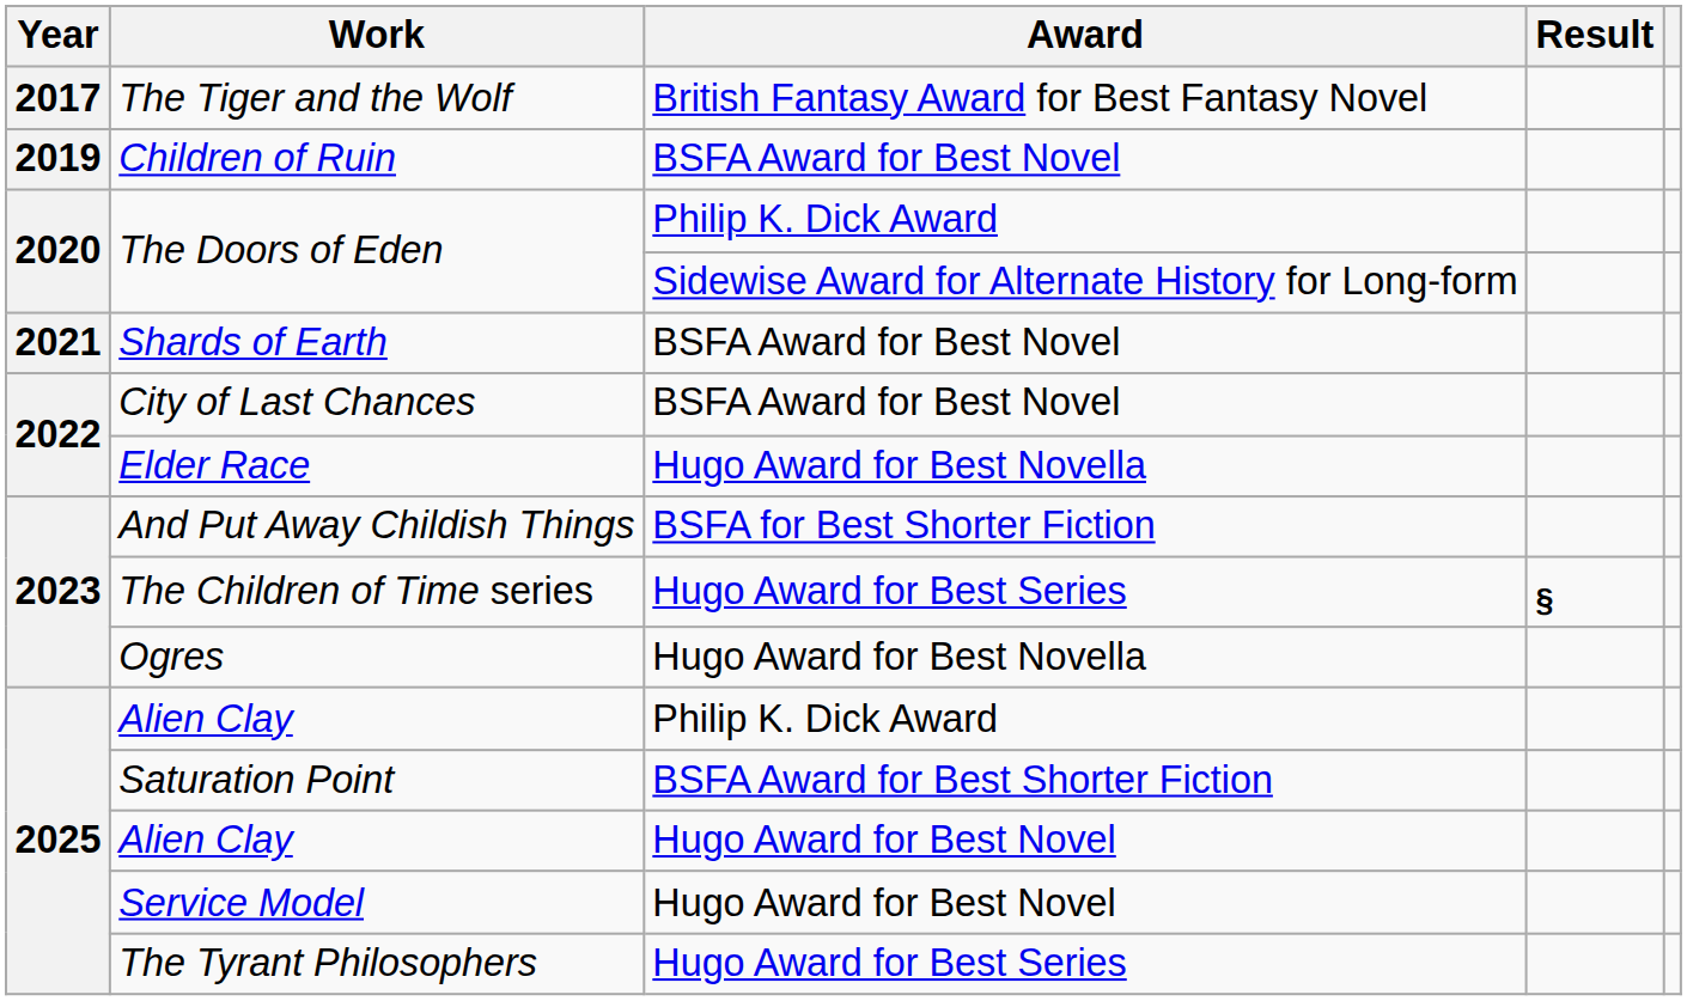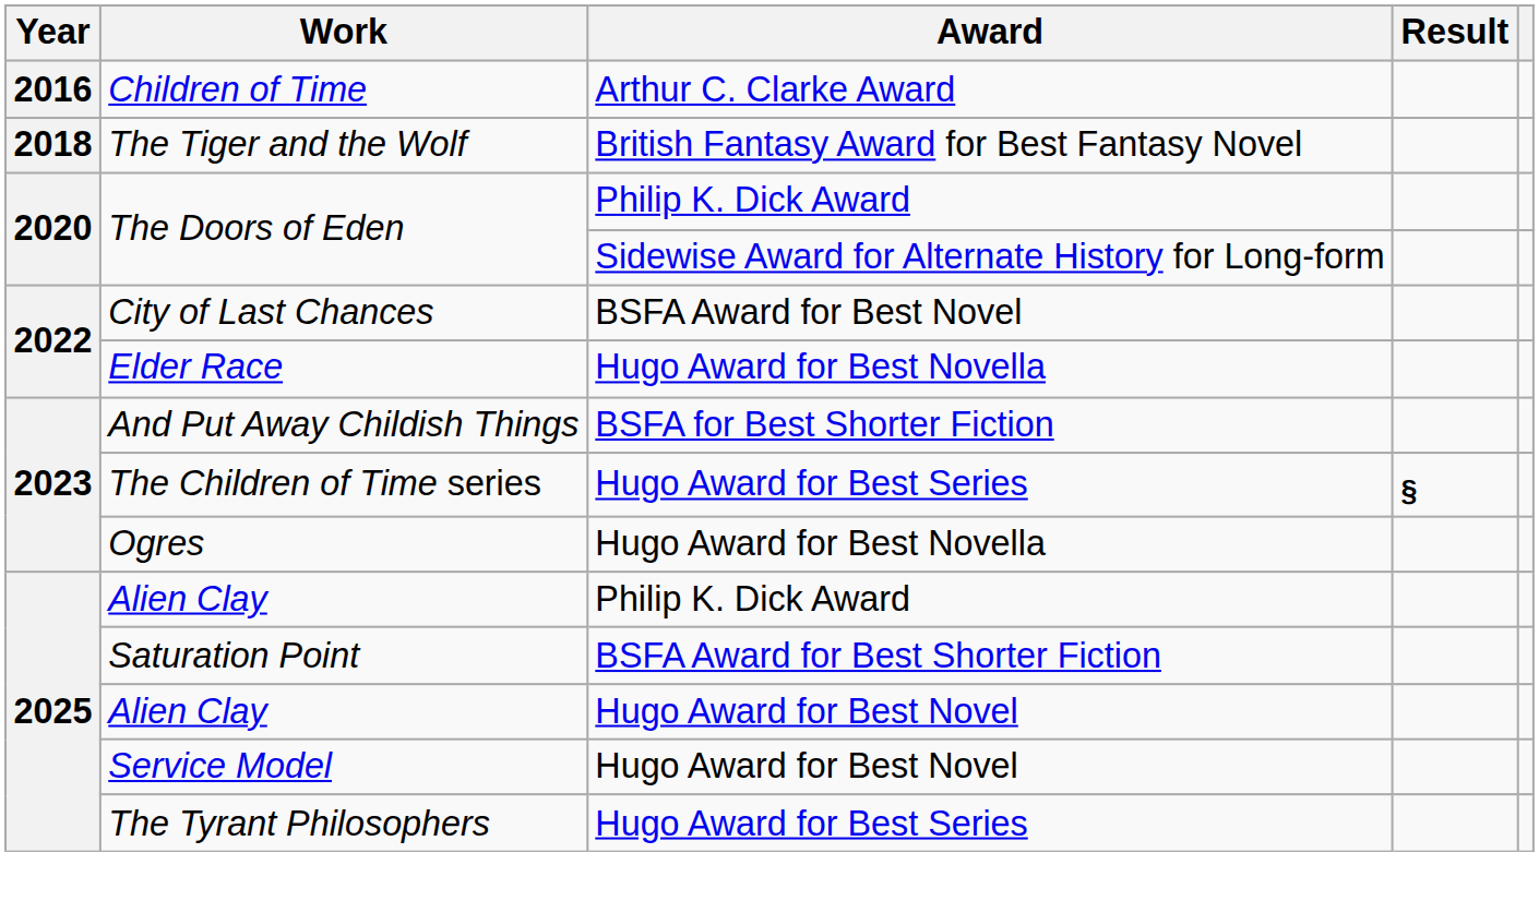+ row: 2016 | Children of Time | Arthur C. Clarke Award
The Tiger and the Wolf | Year: 2017 -> 2018
- row: 2019 | Children of Ruin | BSFA Award for Best Novel
- row: 2021 | Shards of Earth | BSFA Award for Best Novel
